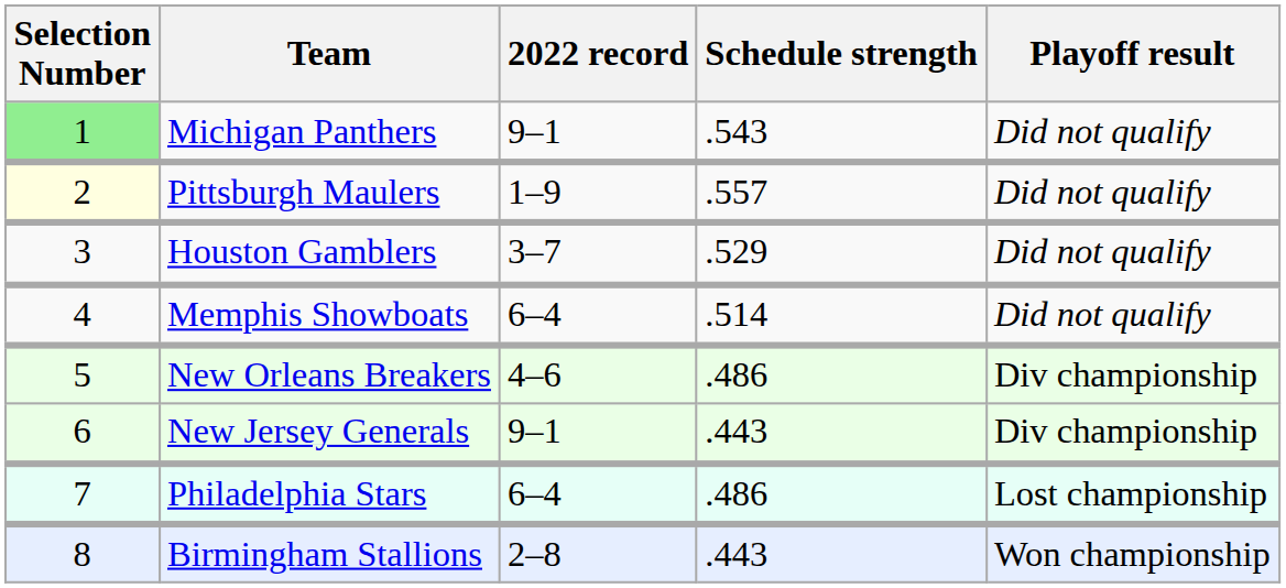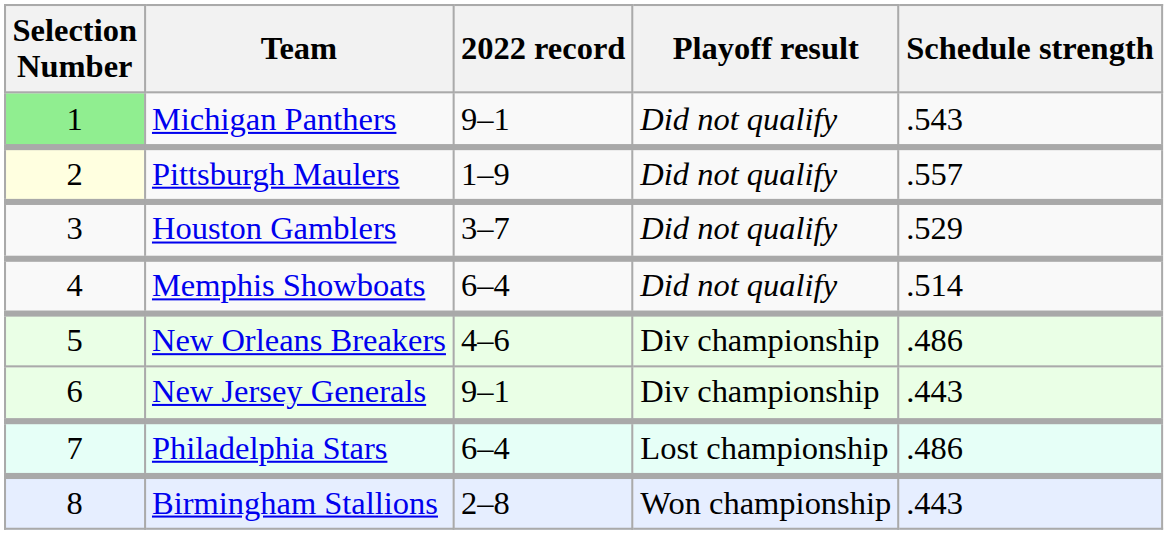columns swapped: Schedule strength <-> Playoff result
